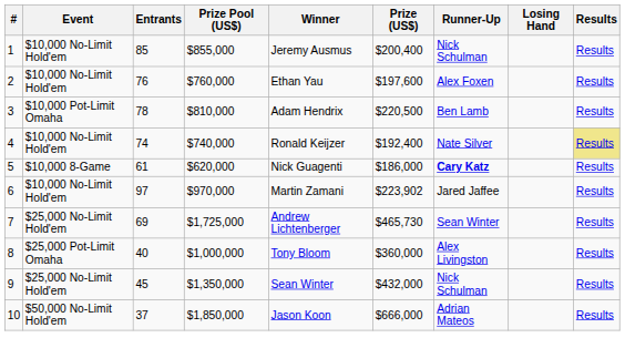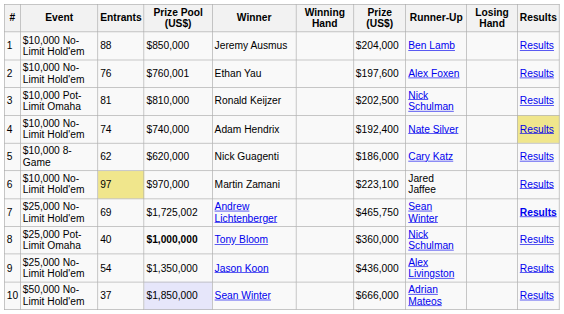+ column: Winning Hand
1 | Entrants: 85 -> 88
1 | Prize Pool (US$): $855,000 -> $850,000
1 | Prize (US$): $200,400 -> $204,000
1 | Runner-Up: Nick Schulman -> Ben Lamb
2 | Prize Pool (US$): $760,000 -> $760,001
3 | Entrants: 78 -> 81
3 | Winner: Adam Hendrix -> Ronald Keijzer
3 | Prize (US$): $220,500 -> $202,500
3 | Runner-Up: Ben Lamb -> Nick Schulman
4 | Winner: Ronald Keijzer -> Adam Hendrix
5 | Entrants: 61 -> 62
5 | Runner-Up: bold -> normal
6 | Entrants: no background -> khaki background
6 | Prize (US$): $223,902 -> $223,100
7 | Prize Pool (US$): $1,725,000 -> $1,725,002
7 | Prize (US$): $465,730 -> $465,750
7 | Results: normal -> bold
8 | Prize Pool (US$): normal -> bold
8 | Runner-Up: Alex Livingston -> Nick Schulman
9 | Entrants: 45 -> 54
9 | Winner: Sean Winter -> Jason Koon
9 | Prize (US$): $432,000 -> $436,000
9 | Runner-Up: Nick Schulman -> Alex Livingston
10 | Prize Pool (US$): no background -> lavender background
10 | Winner: Jason Koon -> Sean Winter
